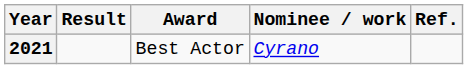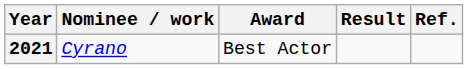columns swapped: Nominee / work <-> Result
